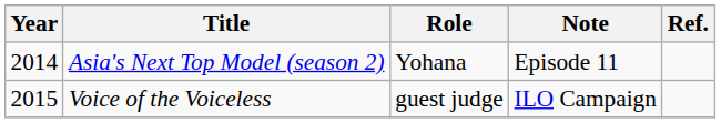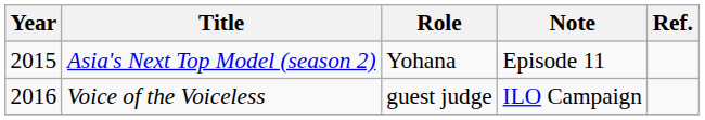Asia's Next Top Model (season 2) | Year: 2014 -> 2015
Voice of the Voiceless | Year: 2015 -> 2016
